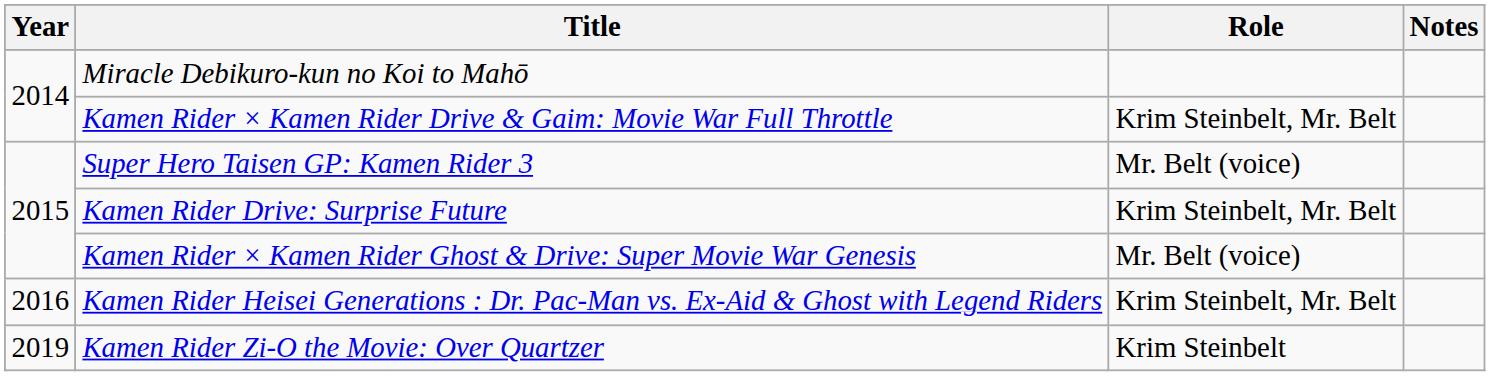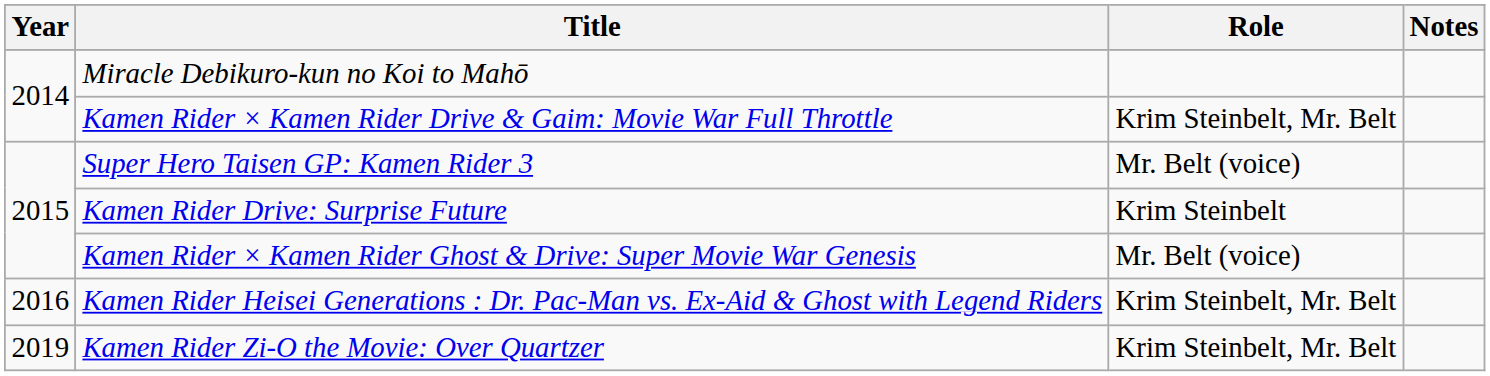Kamen Rider Drive: Surprise Future | Role: Krim Steinbelt, Mr. Belt -> Krim Steinbelt
Kamen Rider Zi-O the Movie: Over Quartzer | Role: Krim Steinbelt -> Krim Steinbelt, Mr. Belt
